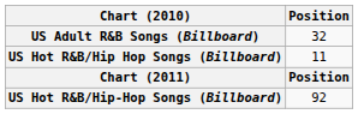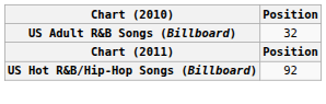- row: US Hot R&B/Hip Hop Songs (Billboard) | 11
